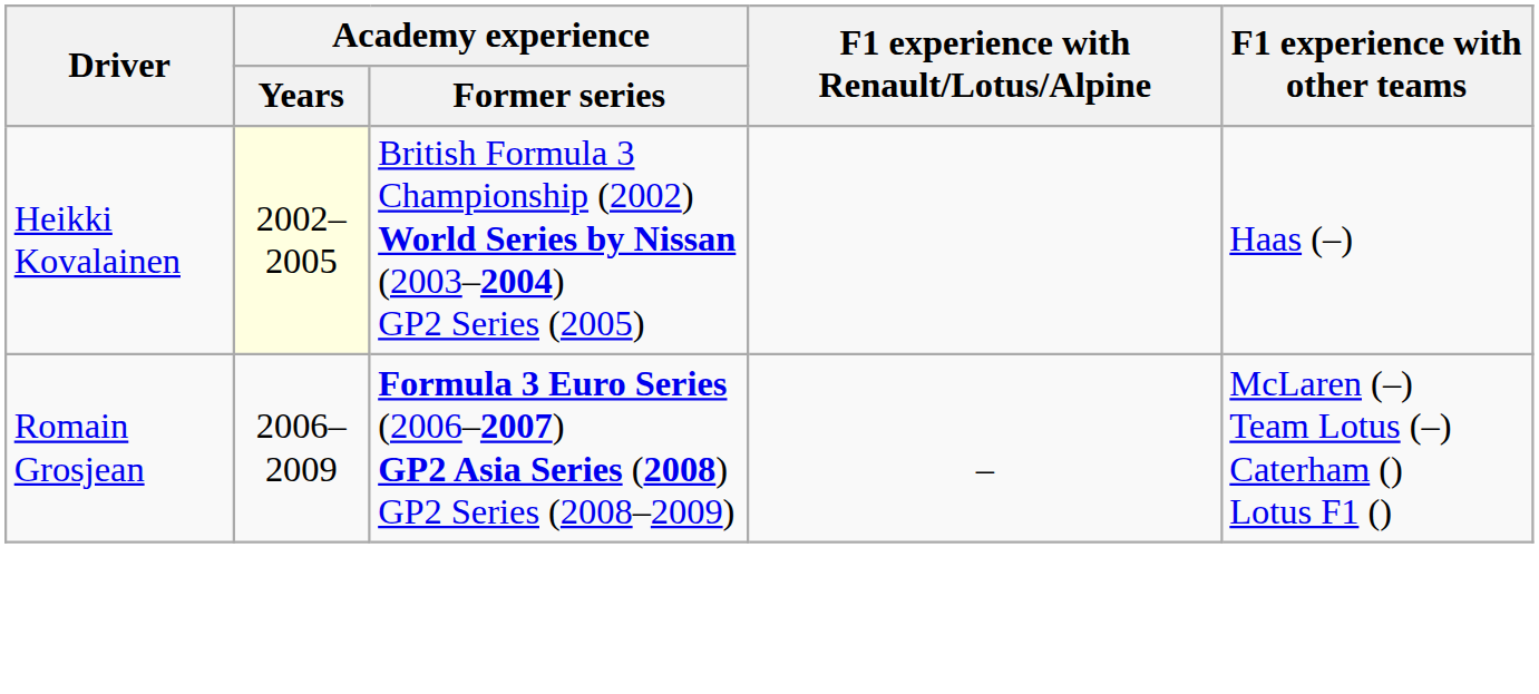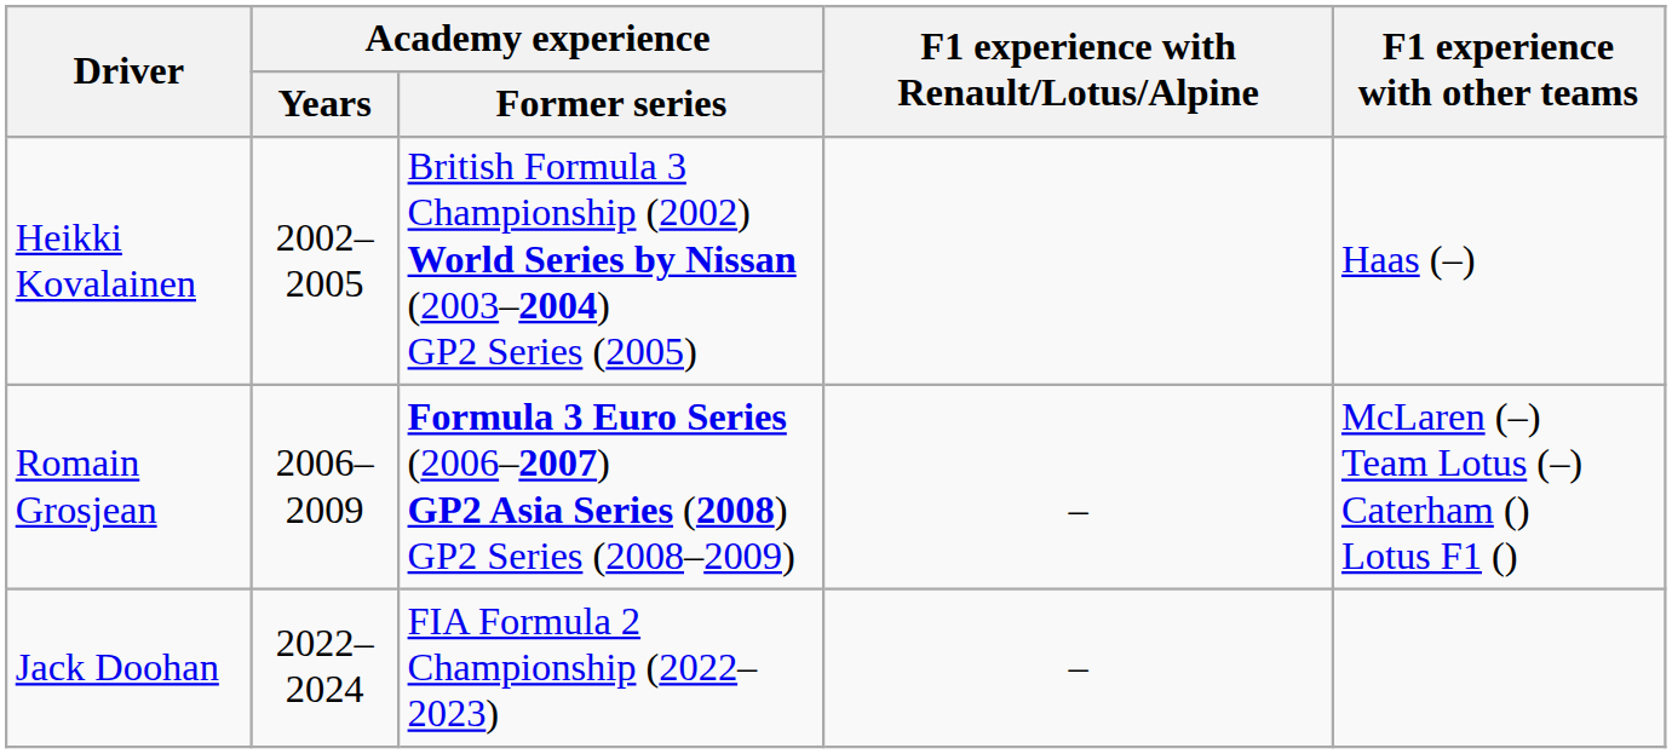Heikki Kovalainen | Academy experience / Years: lightyellow background -> no background
+ row: Jack Doohan | 2022–2024 | FIA Formula 2 Championship (2022–2023) | –
